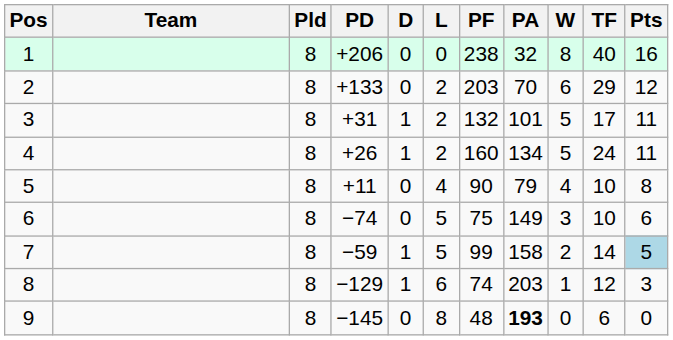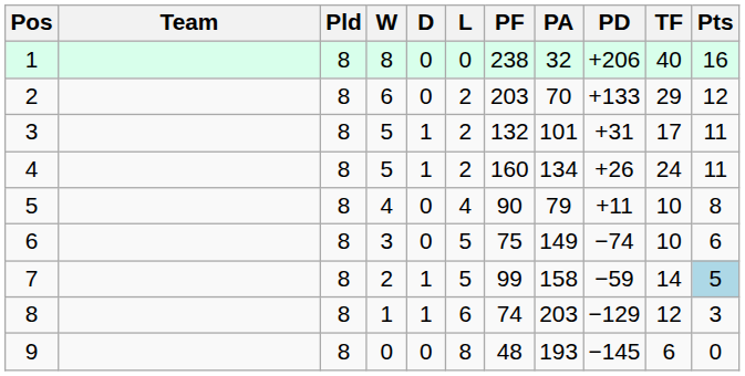columns swapped: W <-> PD
9 | PA: bold -> normal
